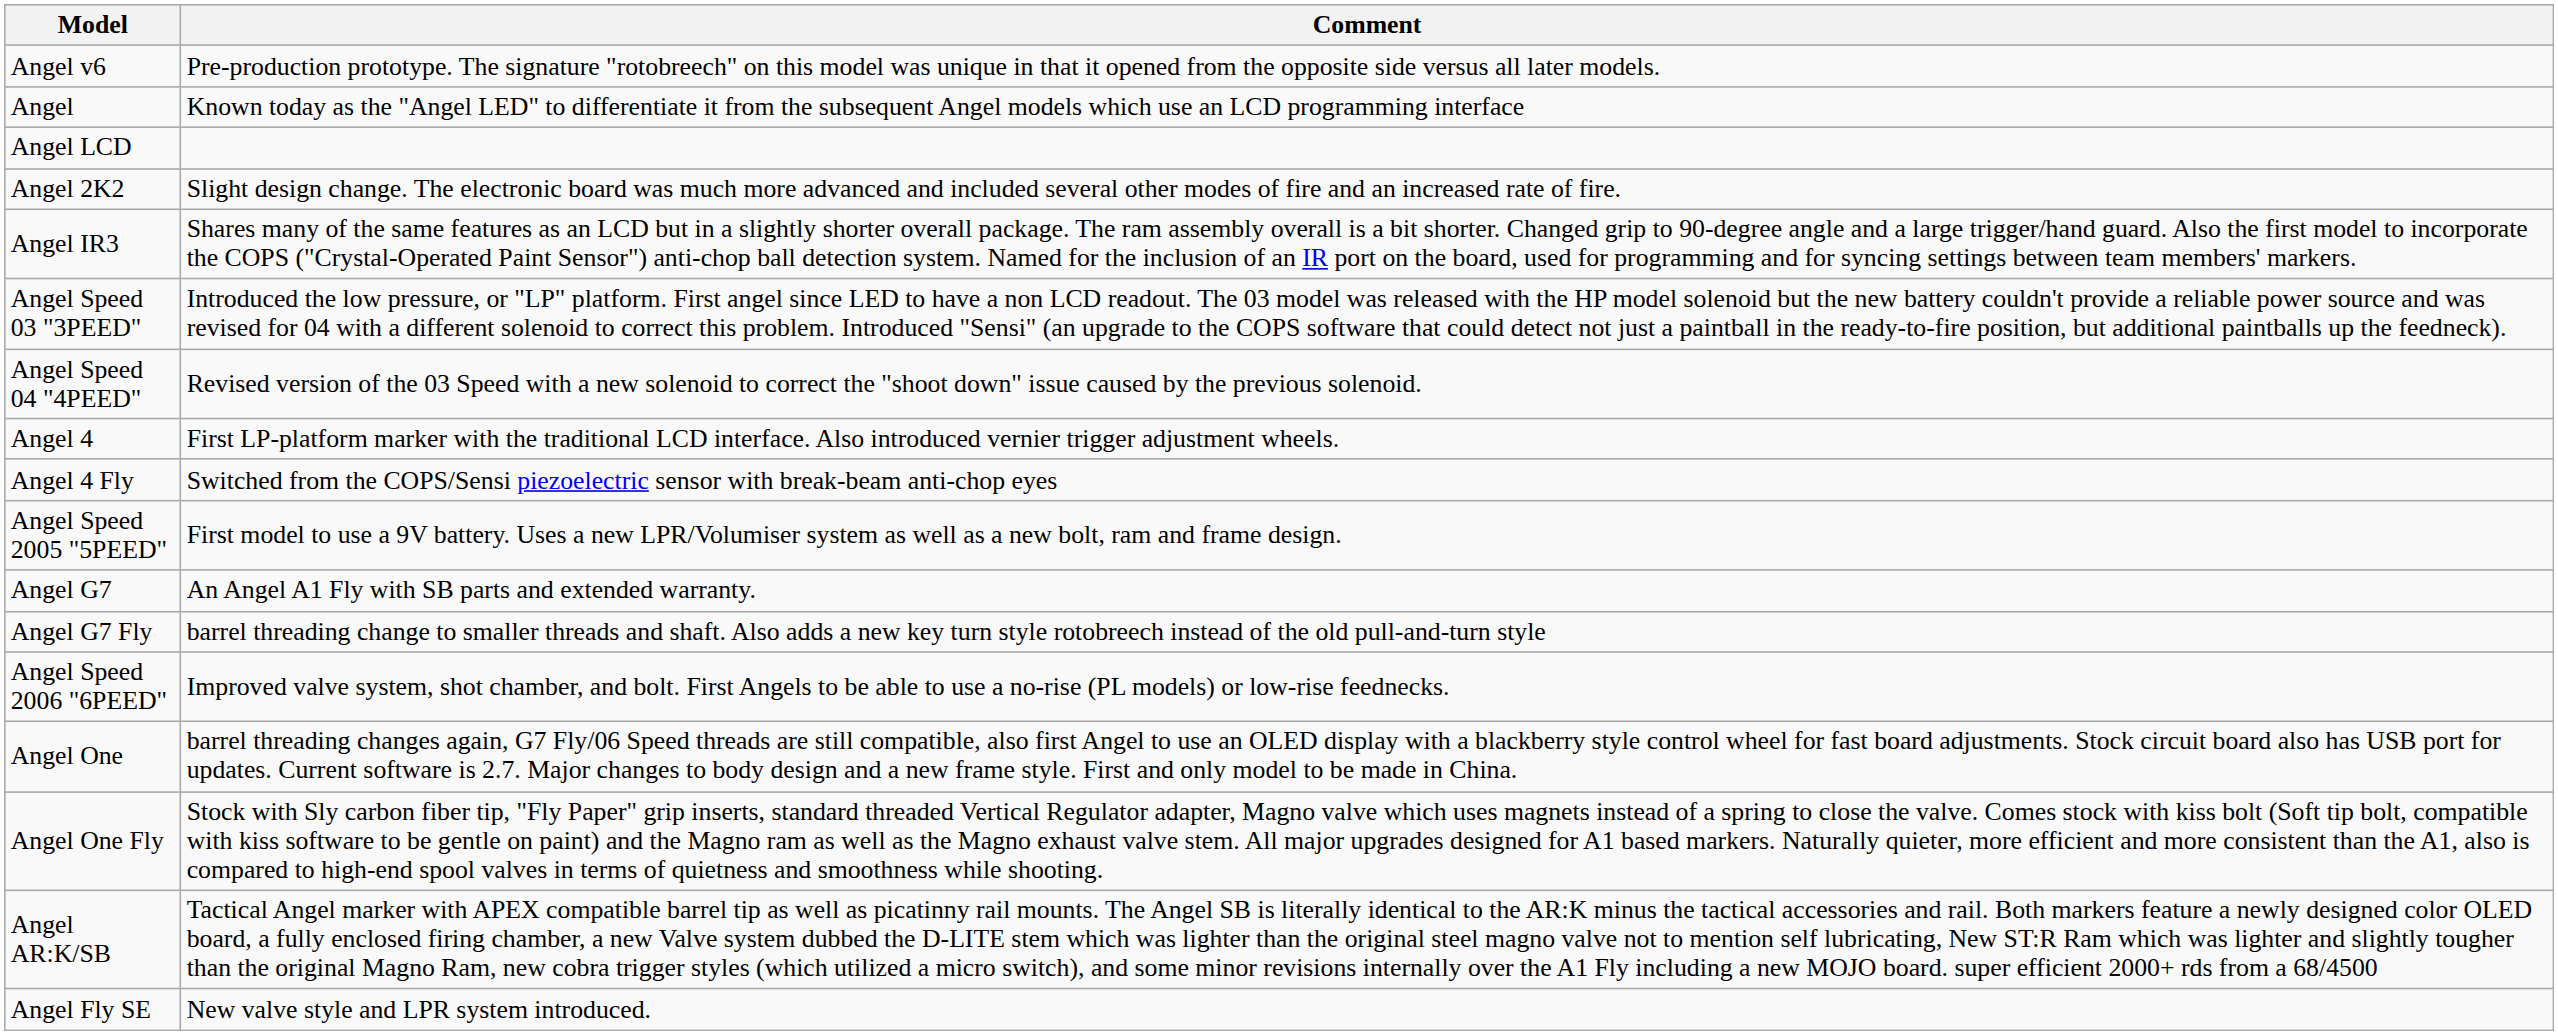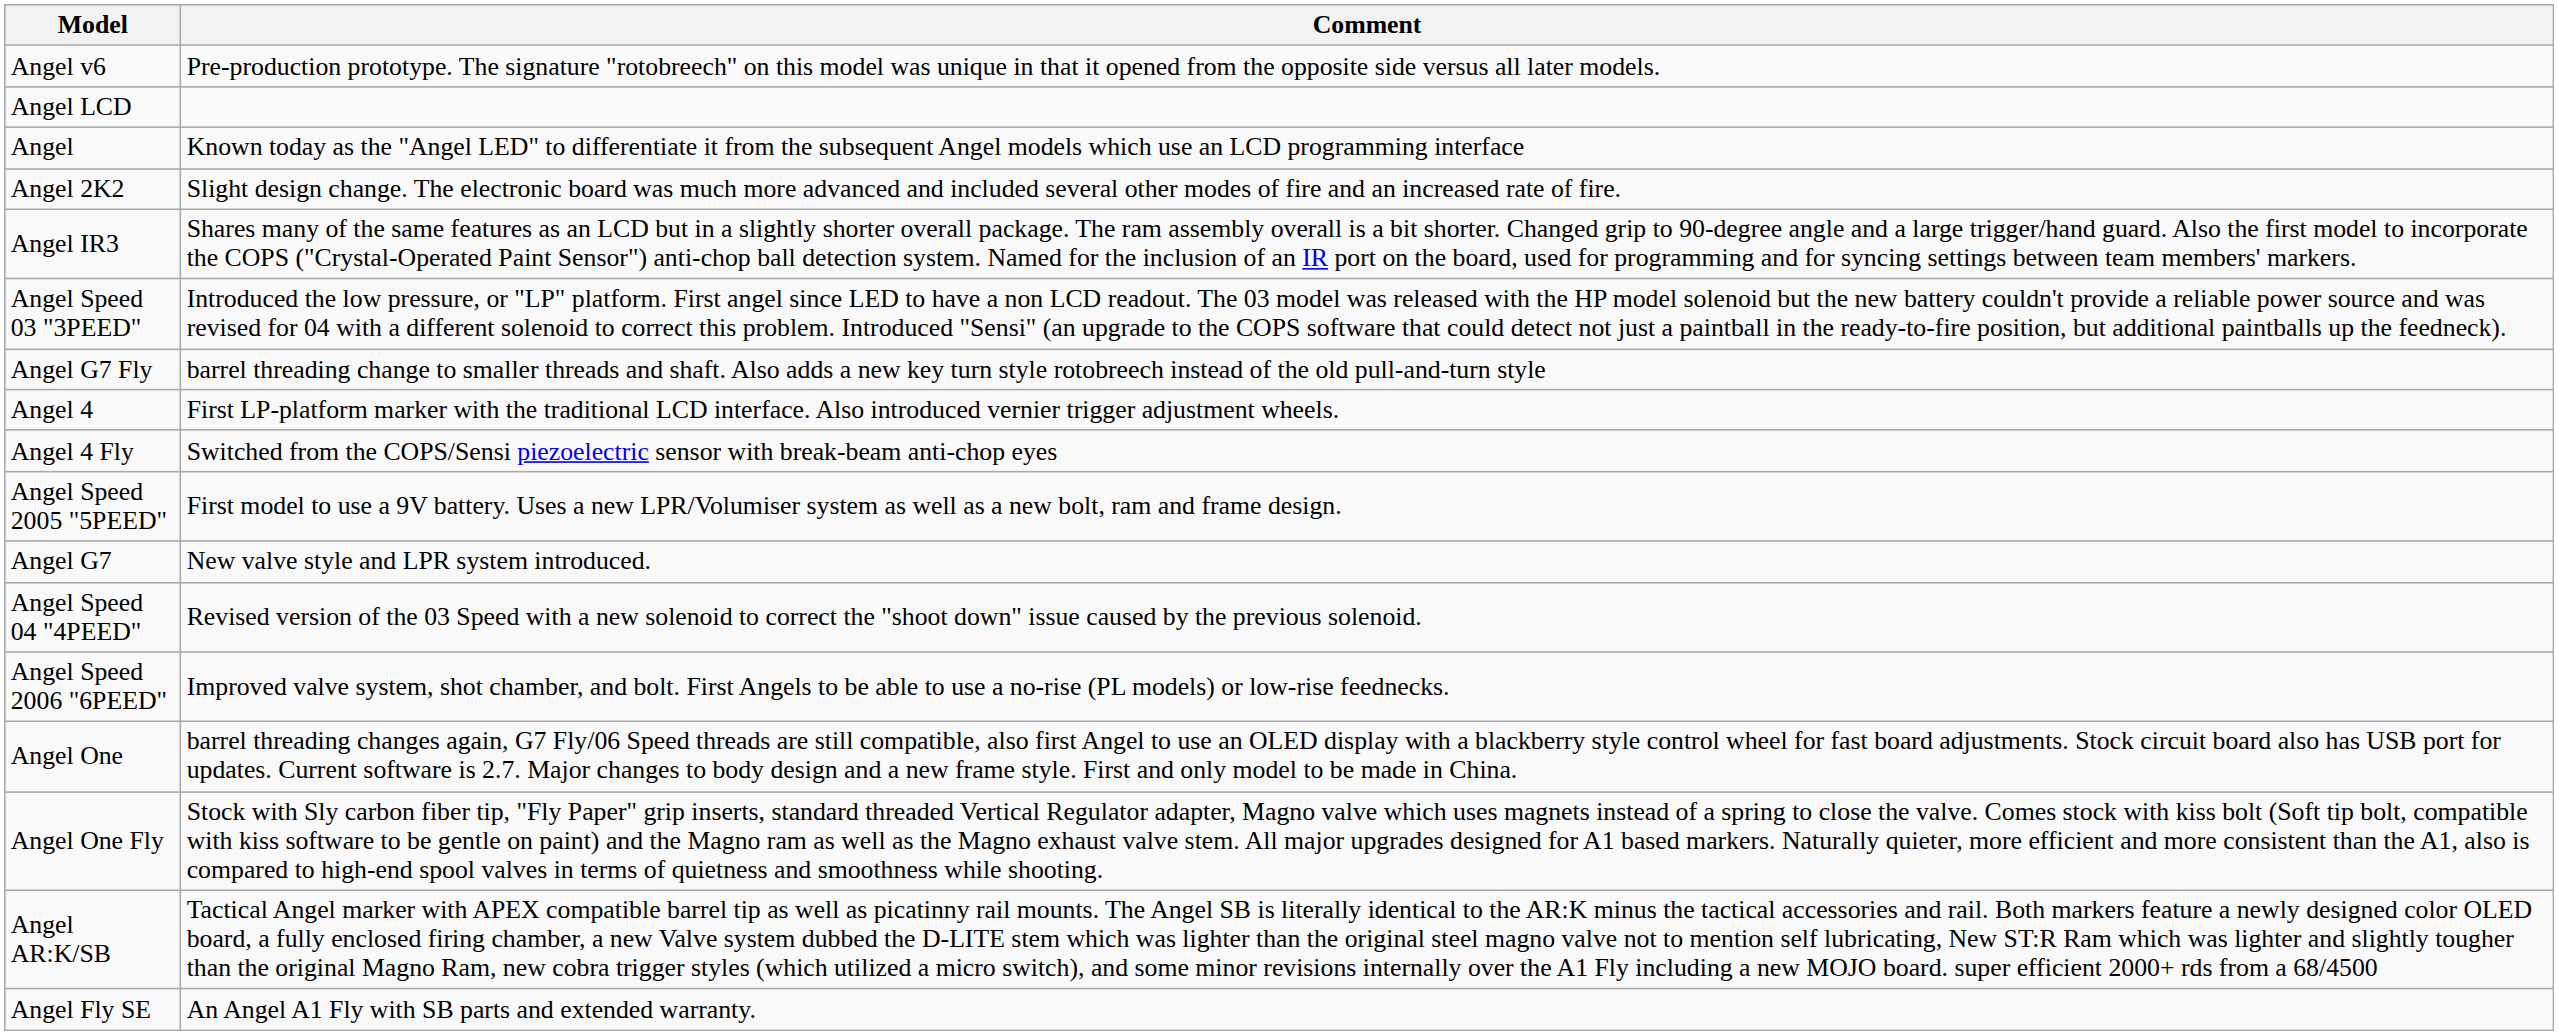rows swapped: Angel <-> Angel LCD
rows swapped: Angel Speed 04 "4PEED" <-> Angel G7 Fly
Angel G7 | Comment: An Angel A1 Fly with SB parts and extended warranty. -> New valve style and LPR system introduced.
Angel Fly SE | Comment: New valve style and LPR system introduced. -> An Angel A1 Fly with SB parts and extended warranty.
